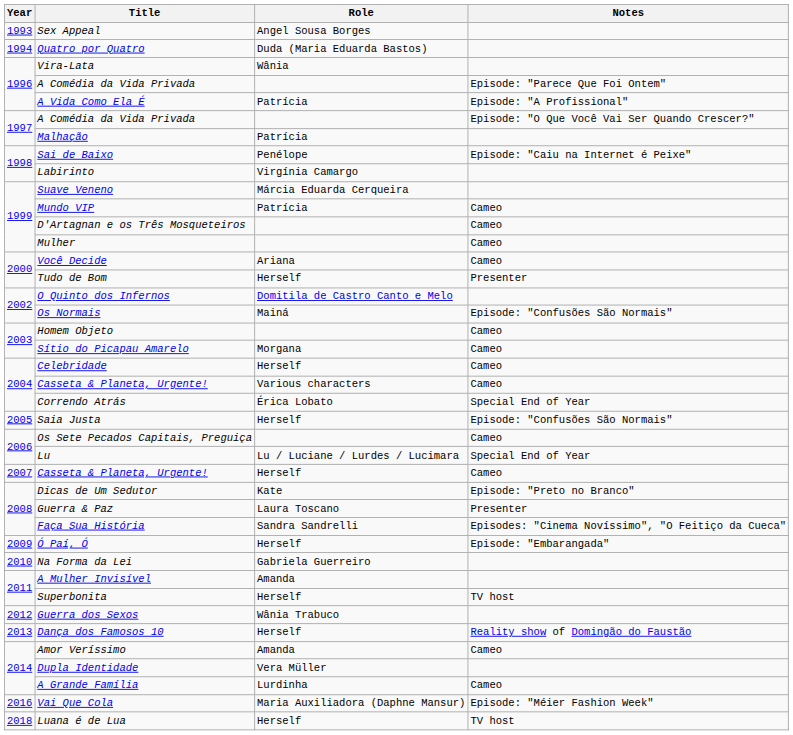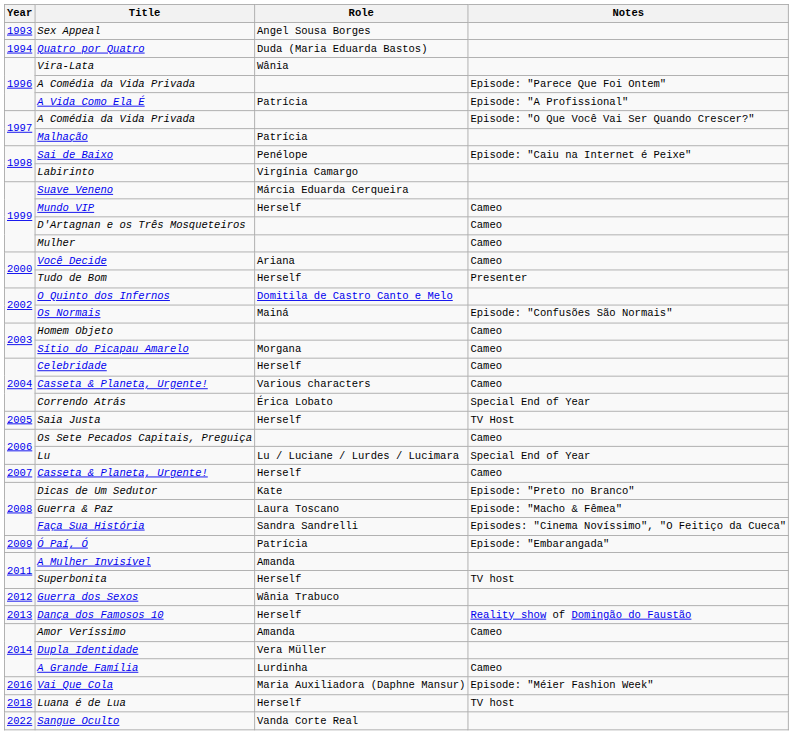Mundo VIP | Role: Patrícia -> Herself
Saia Justa | Notes: Episode: "Confusões São Normais" -> TV Host
Guerra & Paz | Notes: Presenter -> Episode: "Macho & Fêmea"
Ó Paí, Ó | Role: Herself -> Patrícia
- row: 2010 | Na Forma da Lei | Gabriela Guerreiro
+ row: 2022 | Sangue Oculto | Vanda Corte Real
